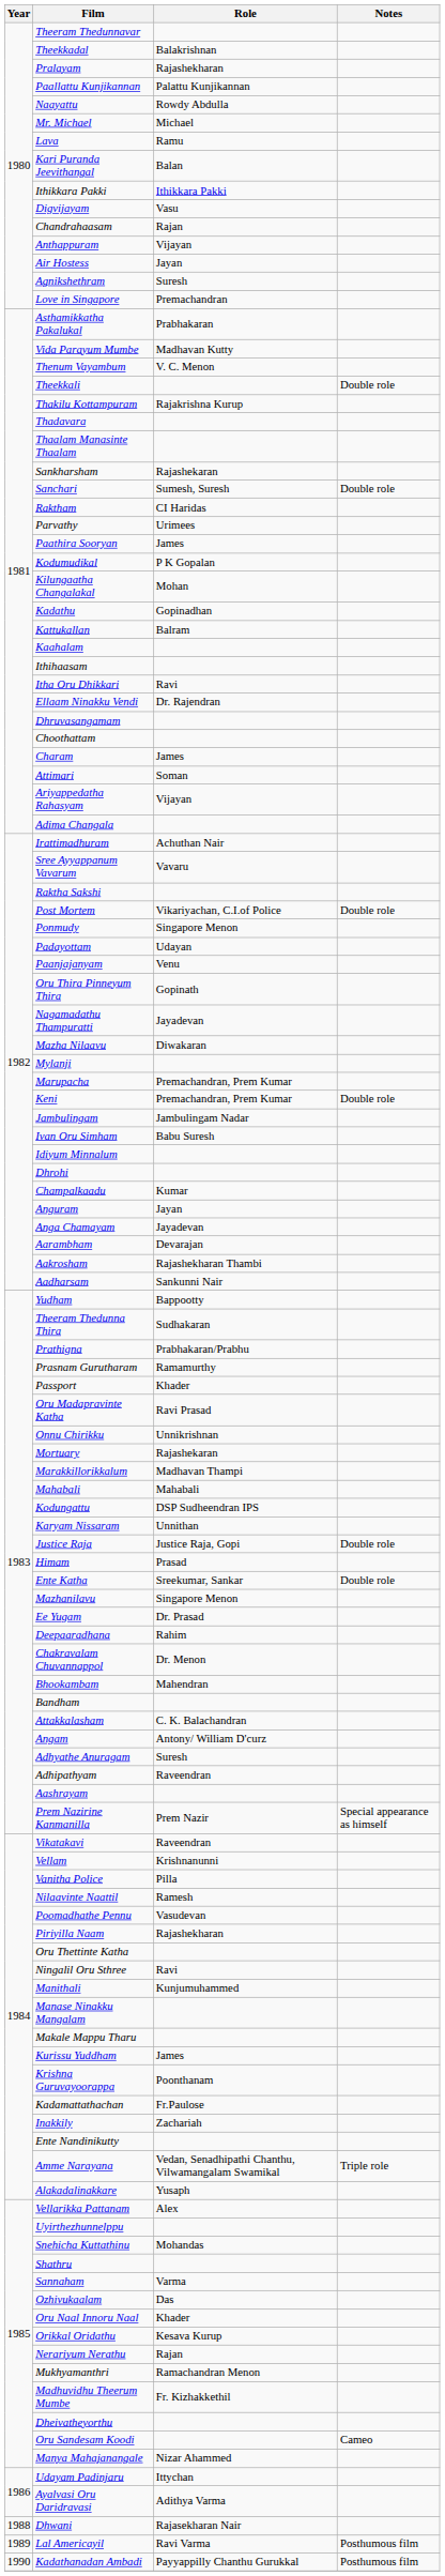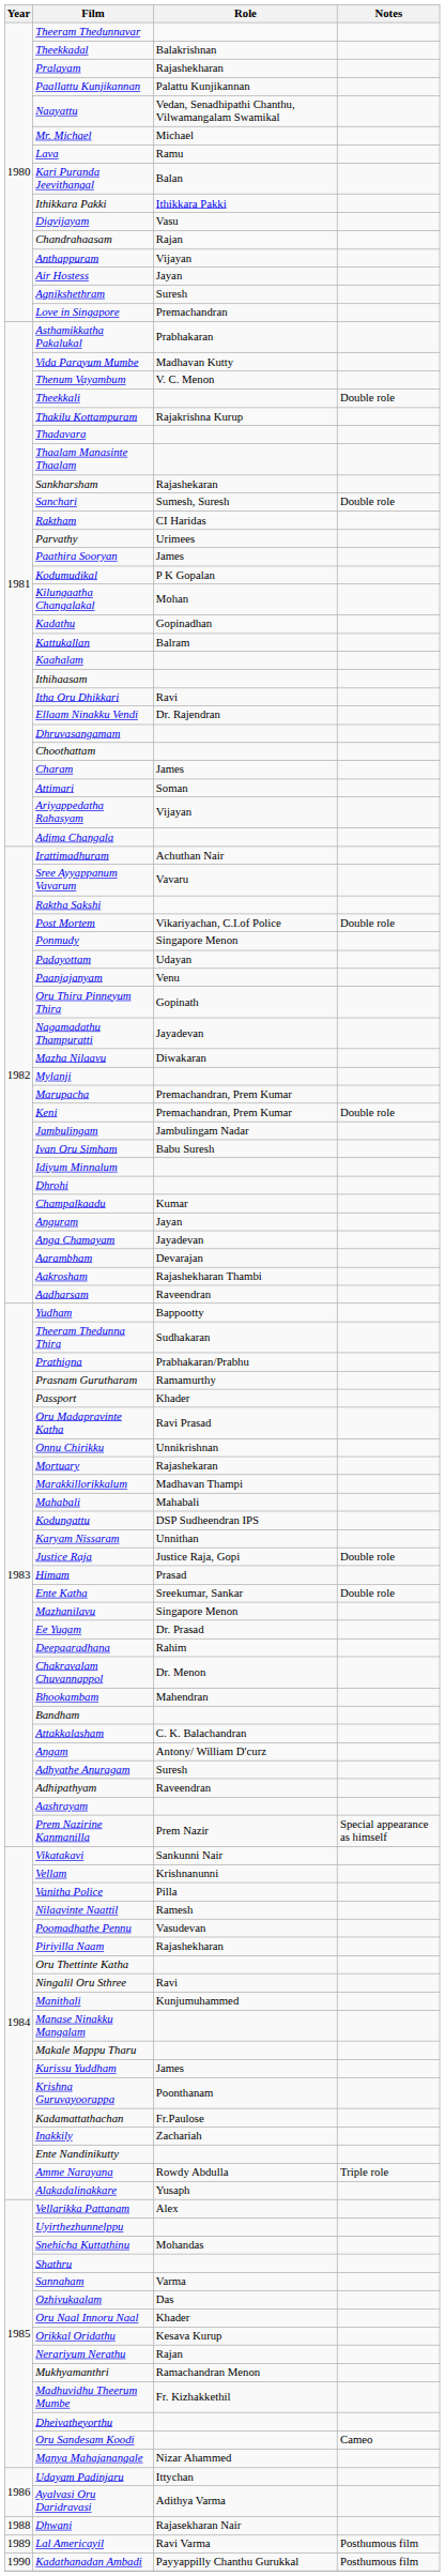Naayattu | Role: Rowdy Abdulla -> Vedan, Senadhipathi Chanthu, Vilwamangalam Swamikal
Aadharsam | Role: Sankunni Nair -> Raveendran
Vikatakavi | Role: Raveendran -> Sankunni Nair
Amme Narayana | Role: Vedan, Senadhipathi Chanthu, Vilwamangalam Swamikal -> Rowdy Abdulla
